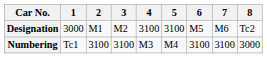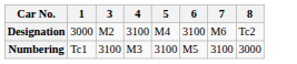- column: 2 | M1 | 3100
Designation | 5: 3100 -> M4
Designation | 6: M5 -> 3100
Numbering | 5: M4 -> 3100
Numbering | 6: 3100 -> M5
